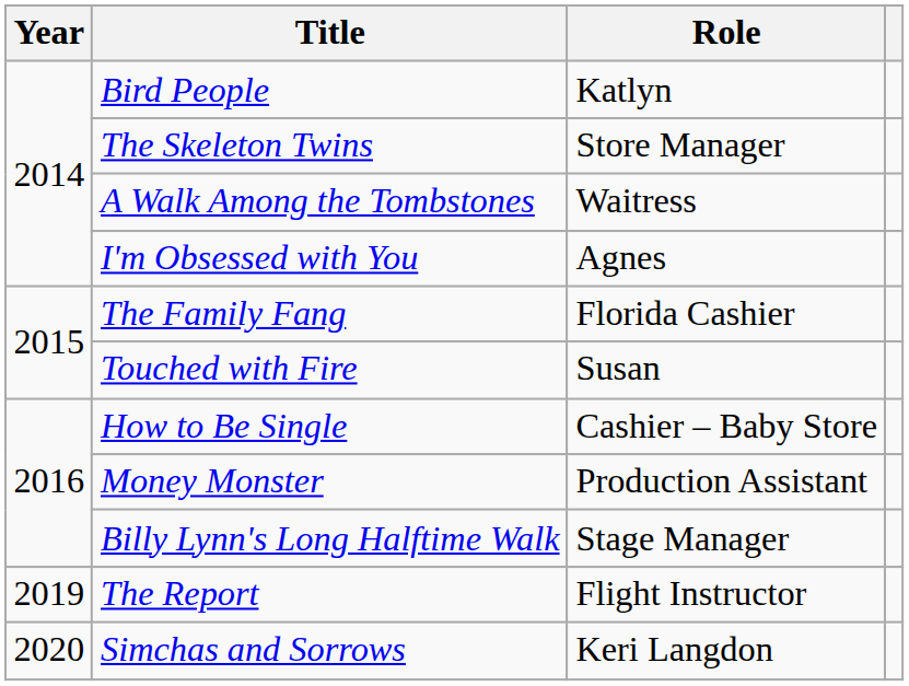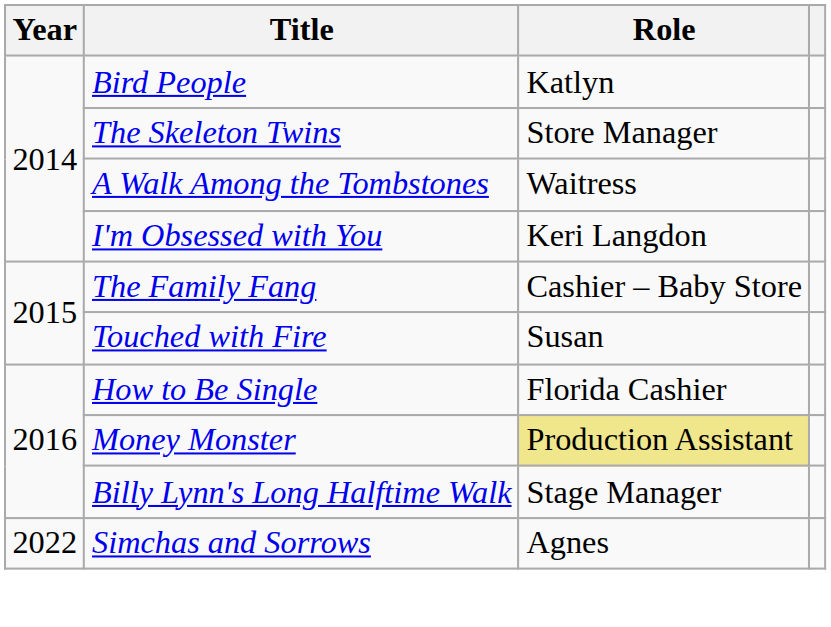I'm Obsessed with You | Role: Agnes -> Keri Langdon
The Family Fang | Role: Florida Cashier -> Cashier – Baby Store
How to Be Single | Role: Cashier – Baby Store -> Florida Cashier
Money Monster | Role: no background -> khaki background
- row: 2019 | The Report | Flight Instructor
Simchas and Sorrows | Year: 2020 -> 2022
Simchas and Sorrows | Role: Keri Langdon -> Agnes
